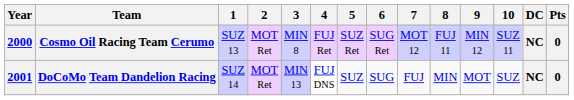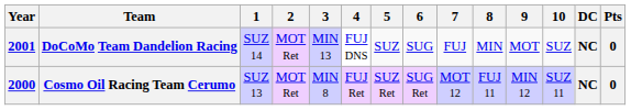rows swapped: Cosmo Oil Racing Team Cerumo <-> DoCoMo Team Dandelion Racing
